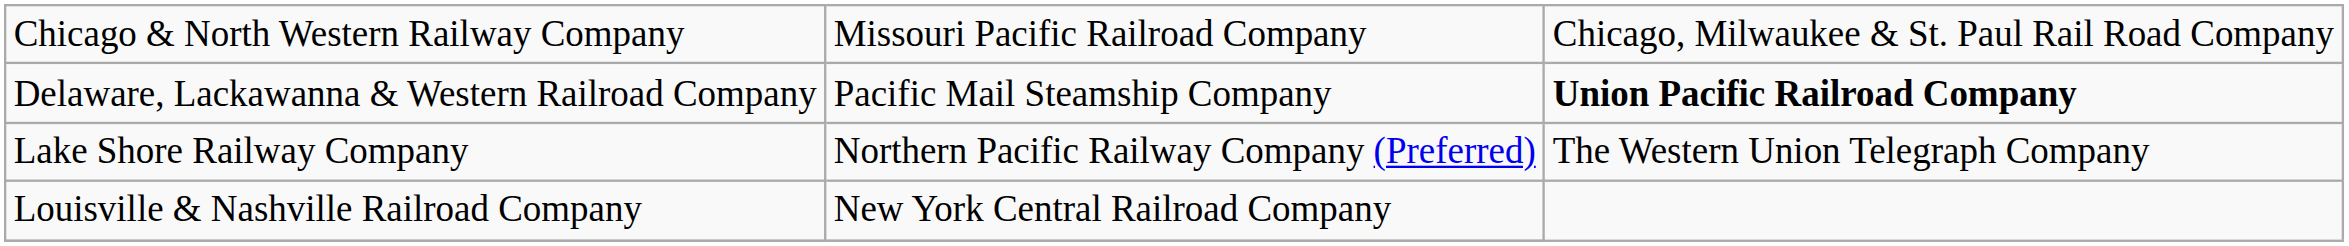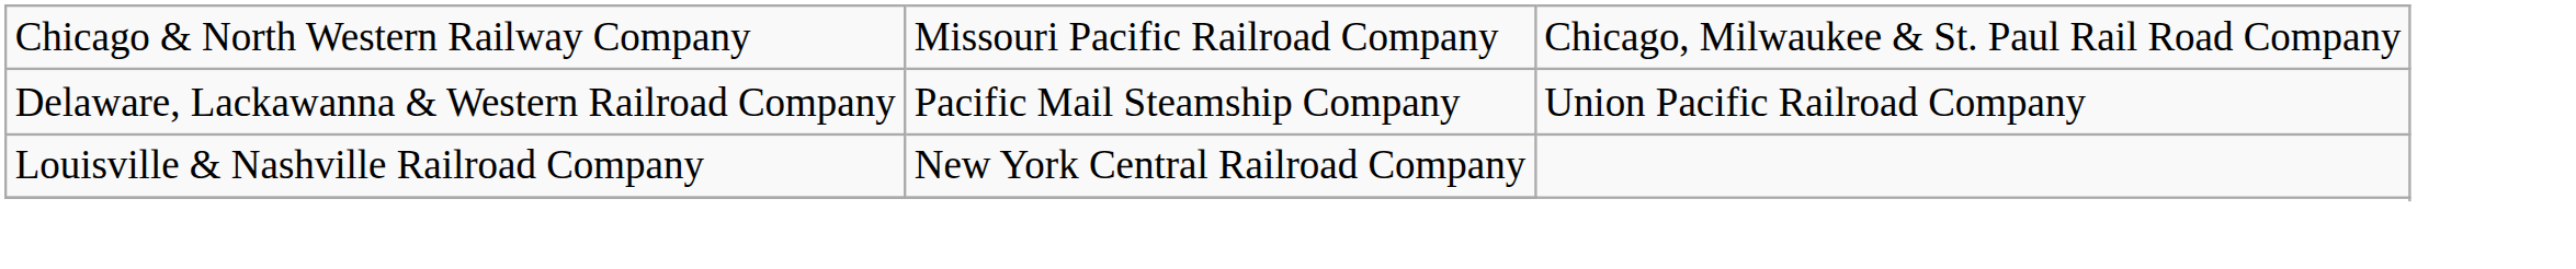Delaware, Lackawanna & Western Railroad Company | column 3: bold -> normal
- row: Lake Shore Railway Company | Northern Pacific Railway Company (Preferred) | The Western Union Telegraph Company
